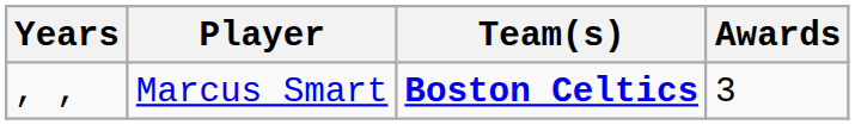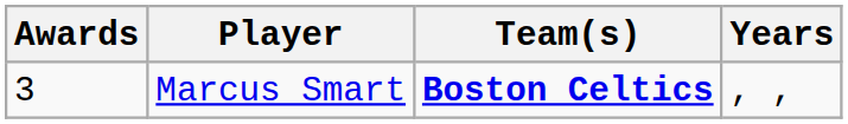columns swapped: Awards <-> Years
